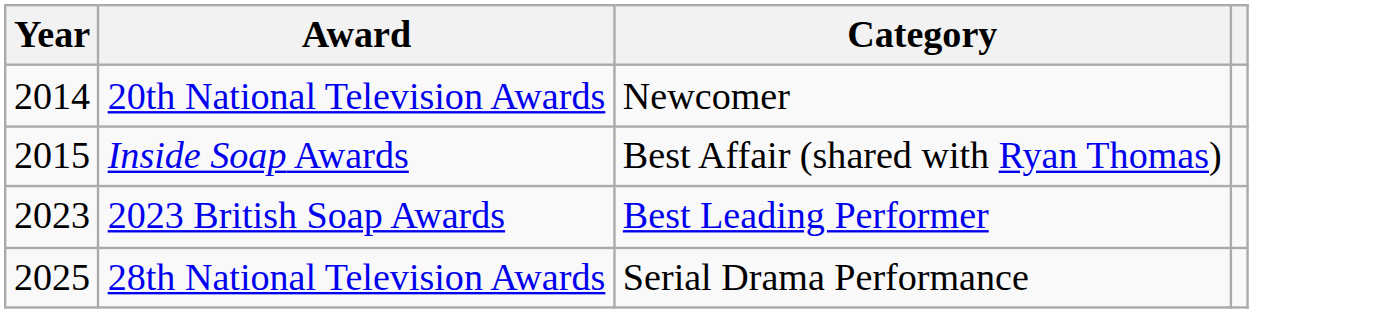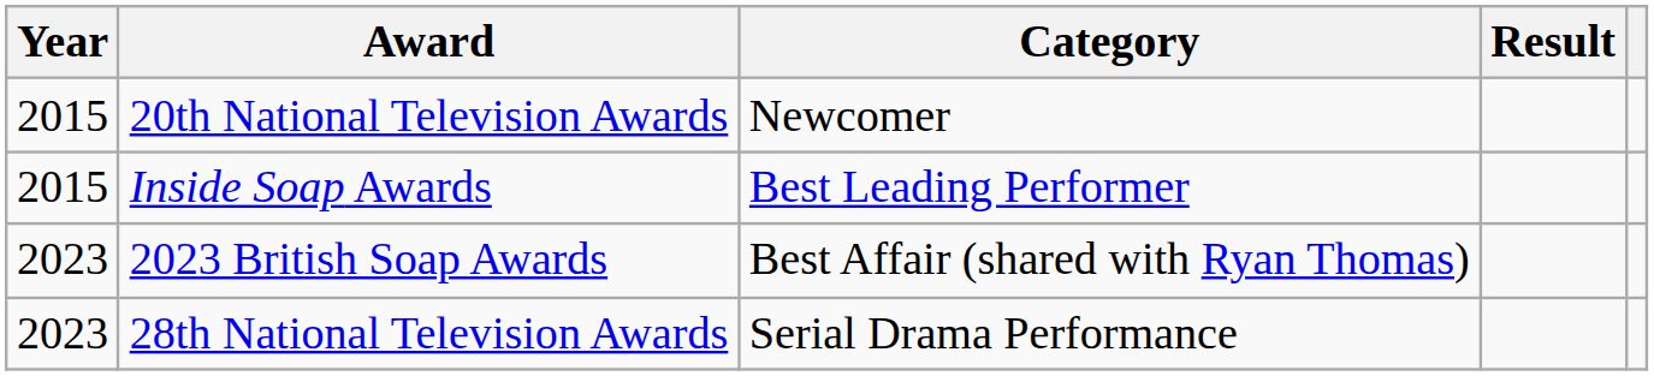+ column: Result
20th National Television Awards | Year: 2014 -> 2015
Inside Soap Awards | Category: Best Affair (shared with Ryan Thomas) -> Best Leading Performer
2023 British Soap Awards | Category: Best Leading Performer -> Best Affair (shared with Ryan Thomas)
28th National Television Awards | Year: 2025 -> 2023
